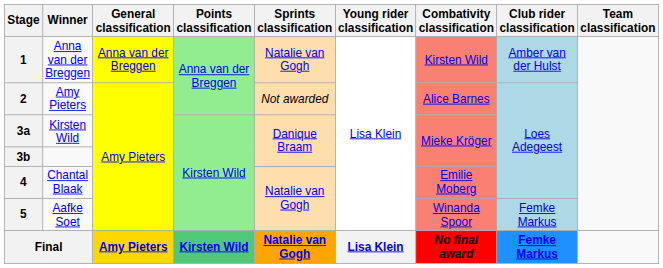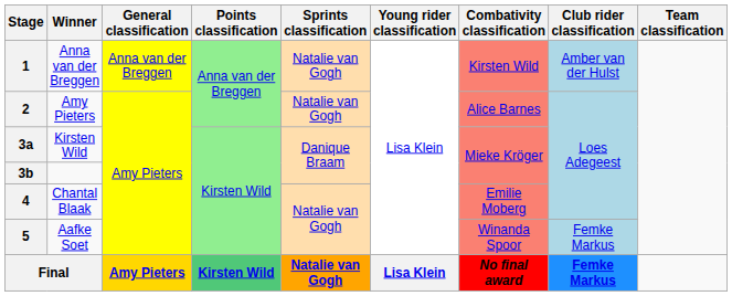2 | Sprints classification: Not awarded -> Natalie van Gogh
